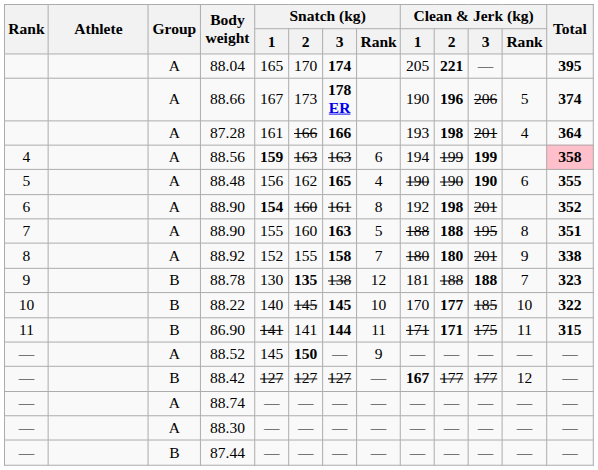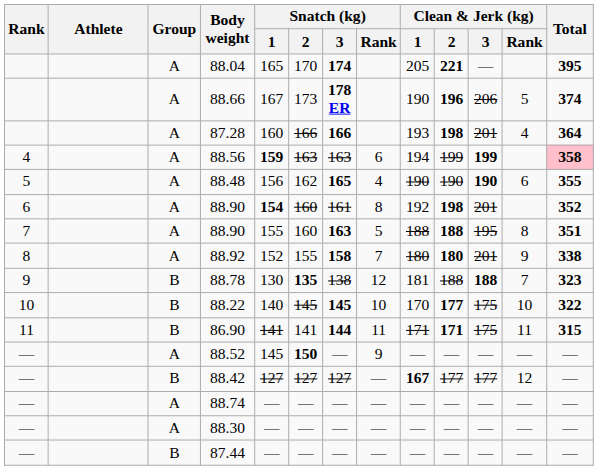87.28 | Snatch (kg) / 1: 161 -> 160
88.22 | Clean & Jerk (kg) / 3: 185 -> 175
